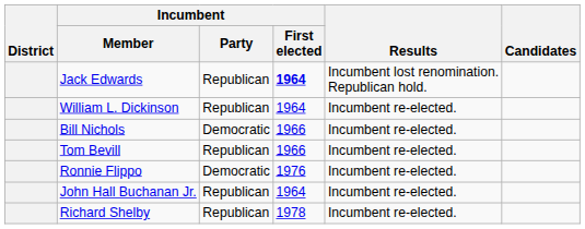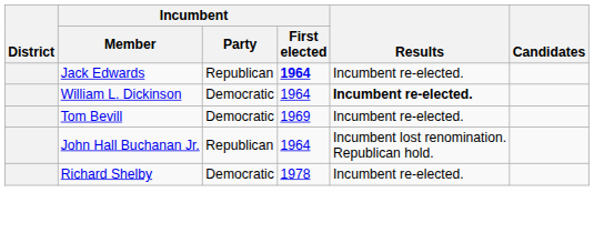Jack Edwards | Results: Incumbent lost renomination. Republican hold. -> Incumbent re-elected.
William L. Dickinson | Incumbent / Party: Republican -> Democratic
William L. Dickinson | Results: normal -> bold
- row: Bill Nichols | Democratic | 1966 | Incumbent re-elected.
Tom Bevill | Incumbent / Party: Republican -> Democratic
Tom Bevill | Incumbent / First elected: 1966 -> 1969
- row: Ronnie Flippo | Democratic | 1976 | Incumbent re-elected.
John Hall Buchanan Jr. | Results: Incumbent re-elected. -> Incumbent lost renomination. Republican hold.
Richard Shelby | Incumbent / Party: Republican -> Democratic
